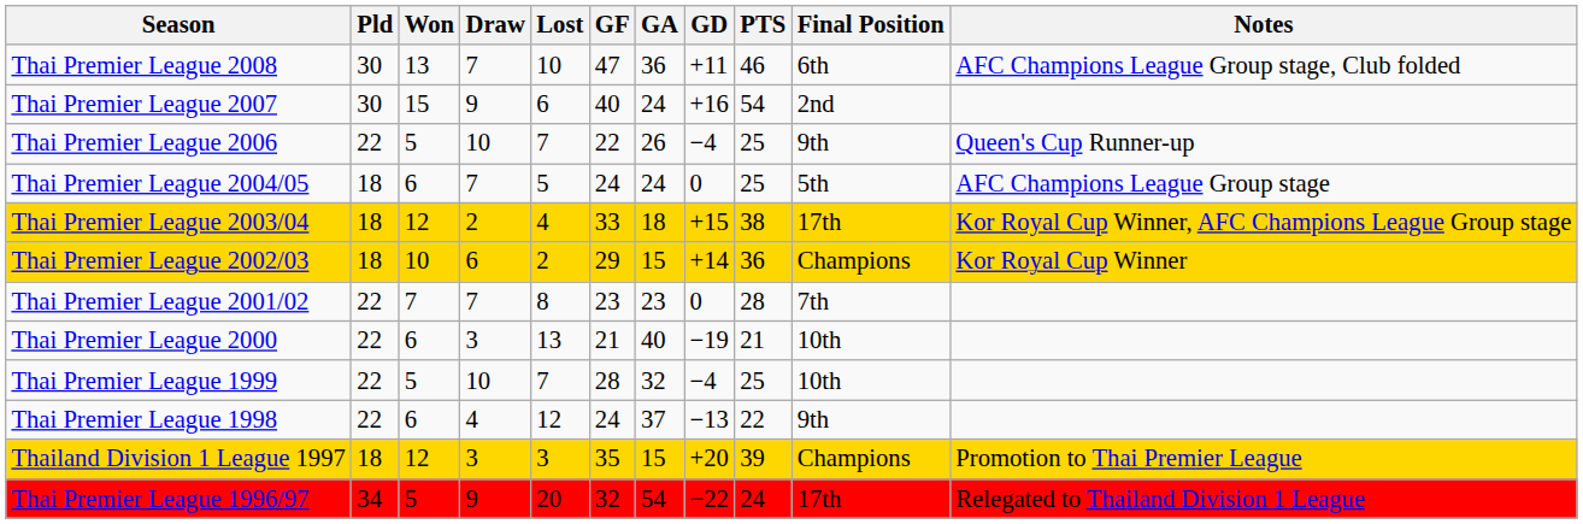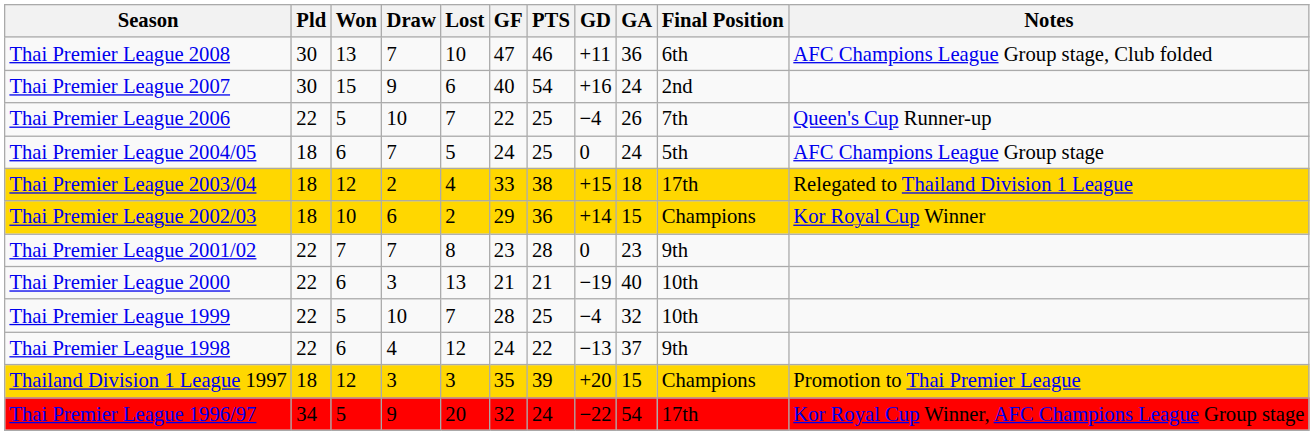columns swapped: GA <-> PTS
Thai Premier League 2006 | Final Position: 9th -> 7th
Thai Premier League 2003/04 | Notes: Kor Royal Cup Winner, AFC Champions League Group stage -> Relegated to Thailand Division 1 League
Thai Premier League 2001/02 | Final Position: 7th -> 9th
Thai Premier League 1996/97 | Notes: Relegated to Thailand Division 1 League -> Kor Royal Cup Winner, AFC Champions League Group stage
